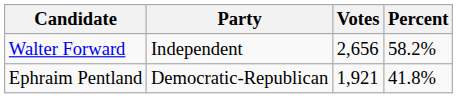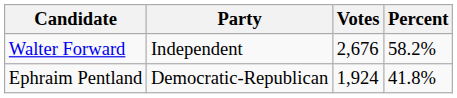Walter Forward | Votes: 2,656 -> 2,676
Ephraim Pentland | Votes: 1,921 -> 1,924
